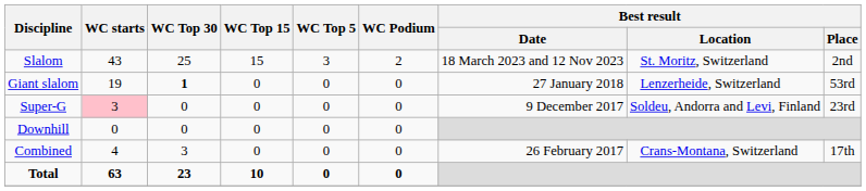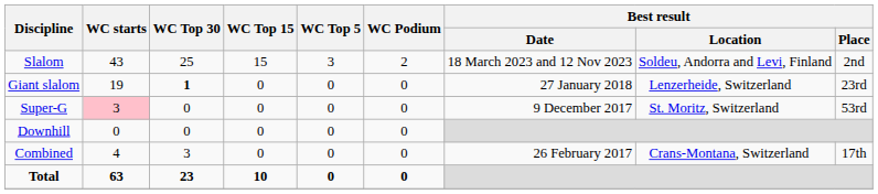Slalom | Best result / Location: St. Moritz, Switzerland -> Soldeu, Andorra and Levi, Finland
Giant slalom | Best result / Place: 53rd -> 23rd
Super-G | Best result / Location: Soldeu, Andorra and Levi, Finland -> St. Moritz, Switzerland
Super-G | Best result / Place: 23rd -> 53rd
